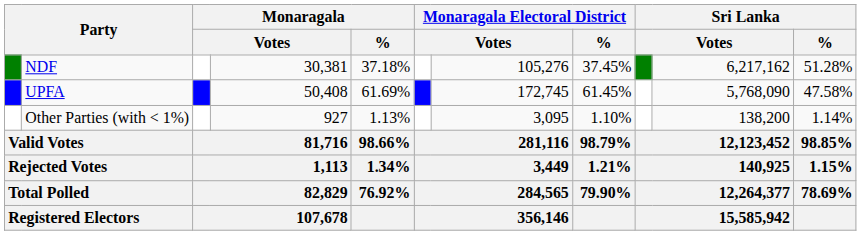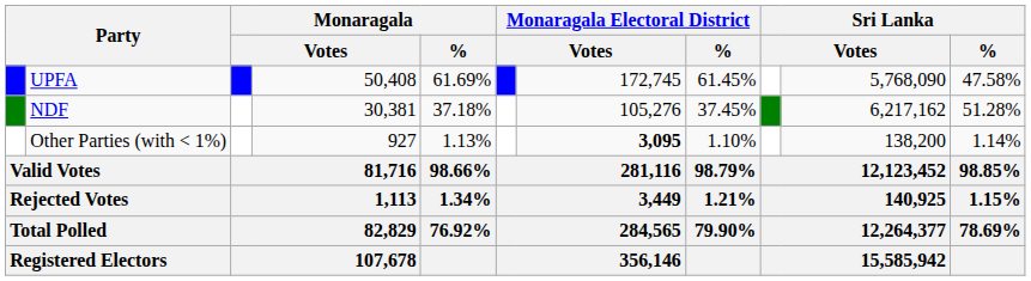rows swapped: UPFA <-> NDF
Other Parties (with < 1%) | column 7: normal -> bold
